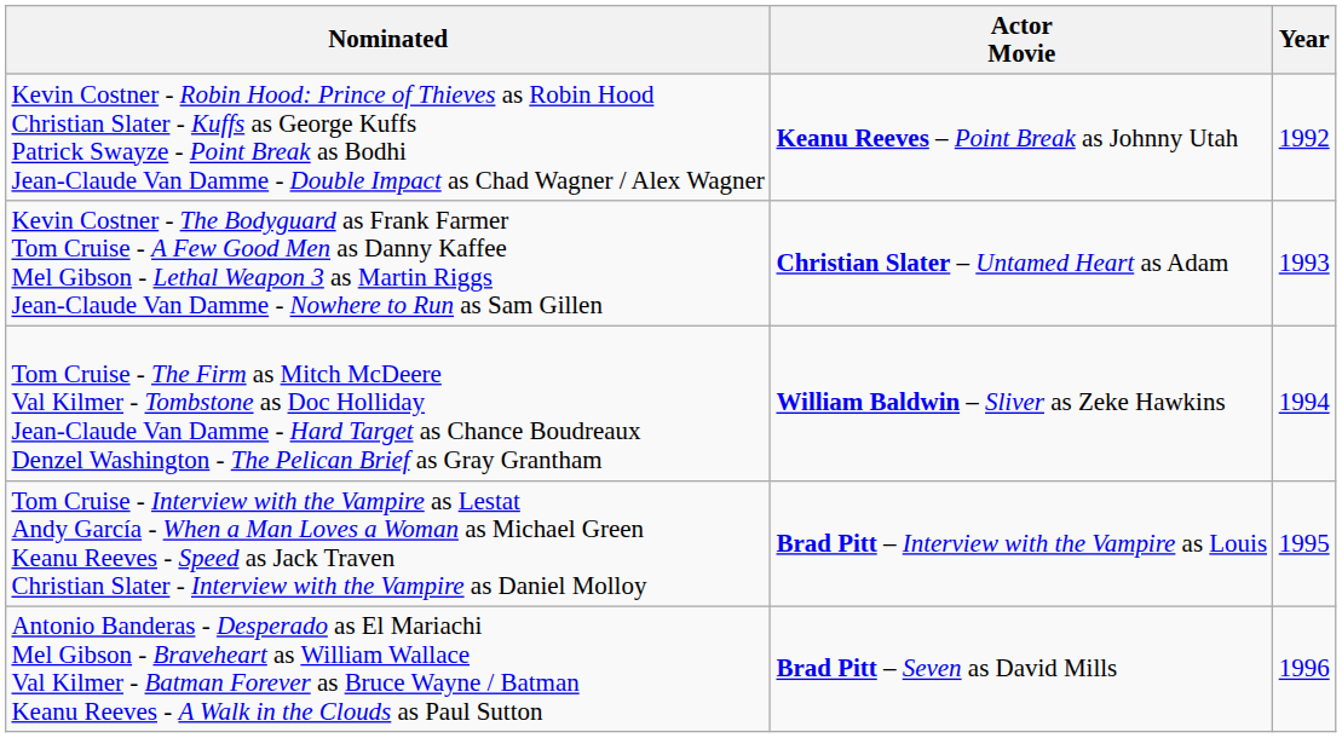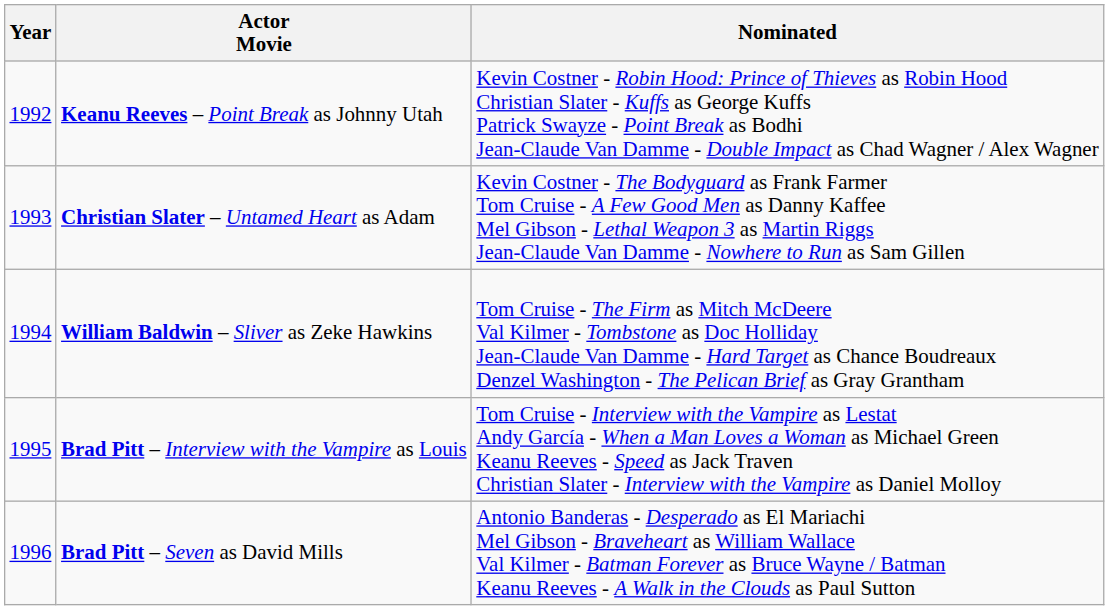columns swapped: Year <-> Nominated
